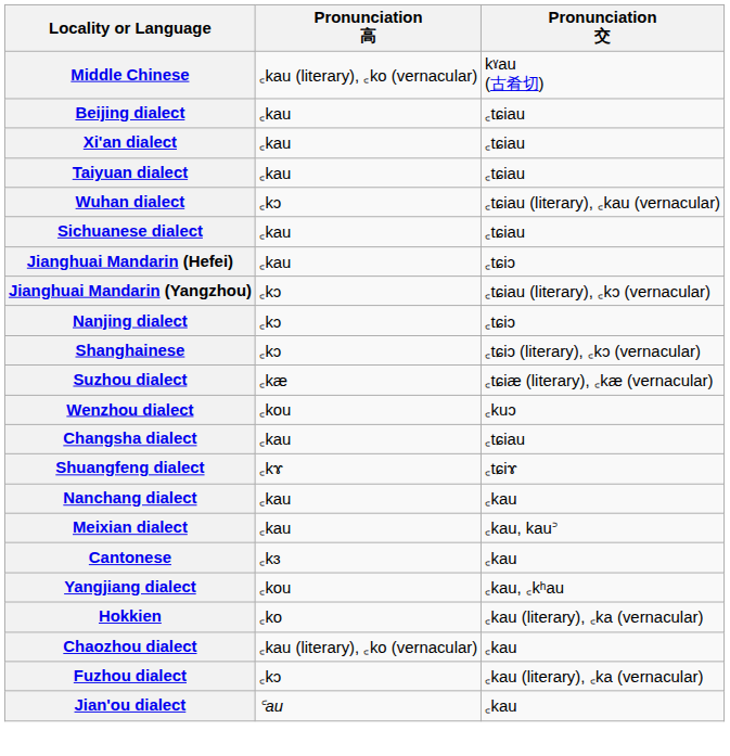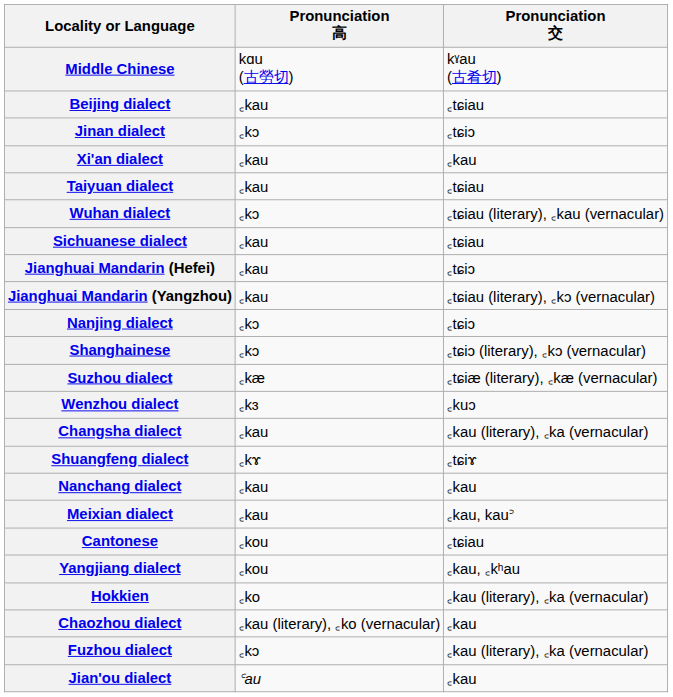Middle Chinese | Pronunciation 高: ꜀kau (literary), ꜀ko (vernacular) -> kɑu (古勞切)
+ row: Jinan dialect | ꜀kɔ | ꜀tɕiɔ
Xi'an dialect | Pronunciation 交: ꜀tɕiau -> ꜀kau
Jianghuai Mandarin (Yangzhou) | Pronunciation 高: ꜀kɔ -> ꜀kau
Wenzhou dialect | Pronunciation 高: ꜀kou -> ꜀kɜ
Changsha dialect | Pronunciation 交: ꜀tɕiau -> ꜀kau (literary), ꜀ka (vernacular)
Cantonese | Pronunciation 高: ꜀kɜ -> ꜀kou
Cantonese | Pronunciation 交: ꜀kau -> ꜀tɕiau
